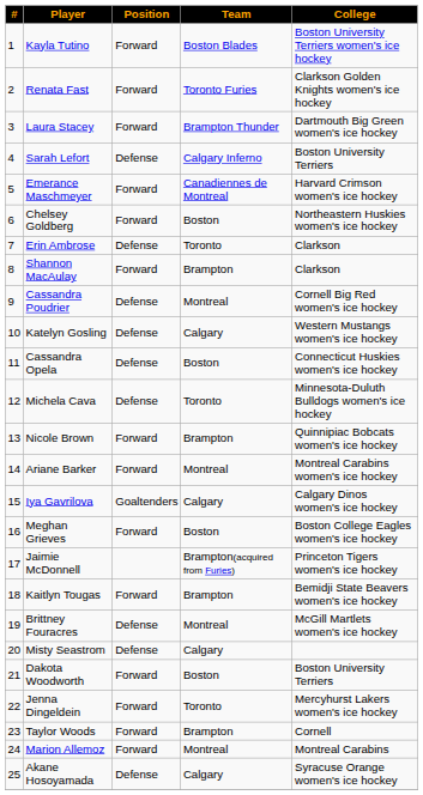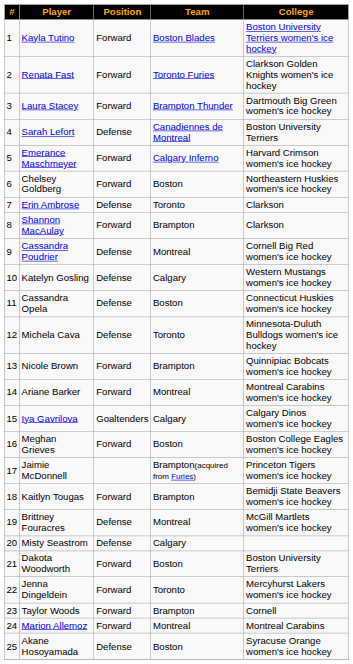Sarah Lefort | Team: Calgary Inferno -> Canadiennes de Montreal
Emerance Maschmeyer | Team: Canadiennes de Montreal -> Calgary Inferno
Akane Hosoyamada | Team: Calgary -> Boston
